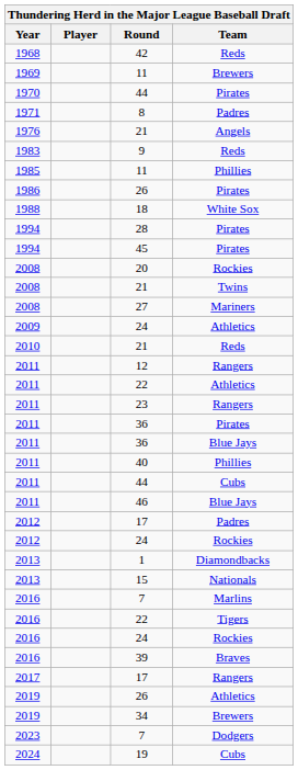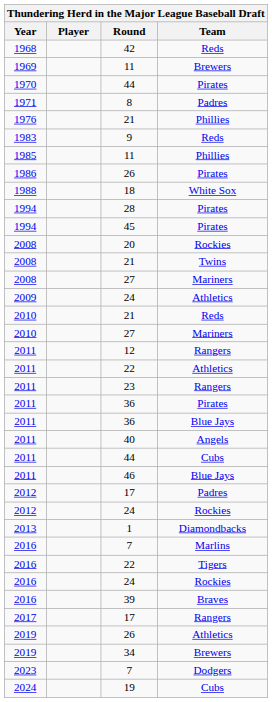1976 / 21 | Team: Angels -> Phillies
+ row: 2010 | 27 | Mariners
40 | Team: Phillies -> Angels
- row: 2013 | 15 | Nationals
